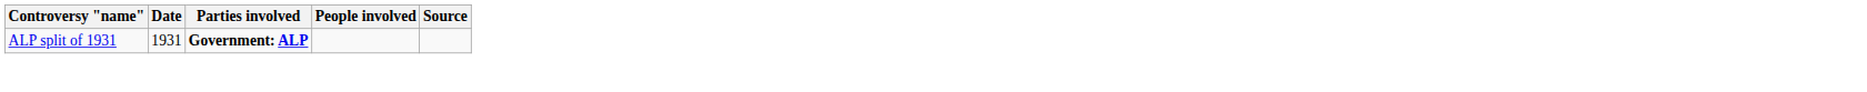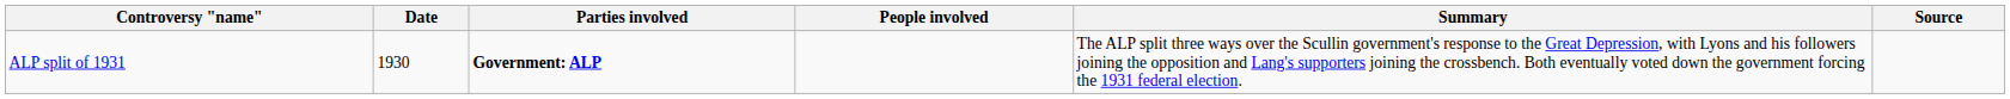+ column: Summary | The ALP split three ways over the Scullin government's response to the Great Depression, with Lyons and his followers joining the opposition and Lang's supporters joining the crossbench. Both eventually voted down the government forcing the 1931 federal election.
ALP split of 1931 | Date: 1931 -> 1930
